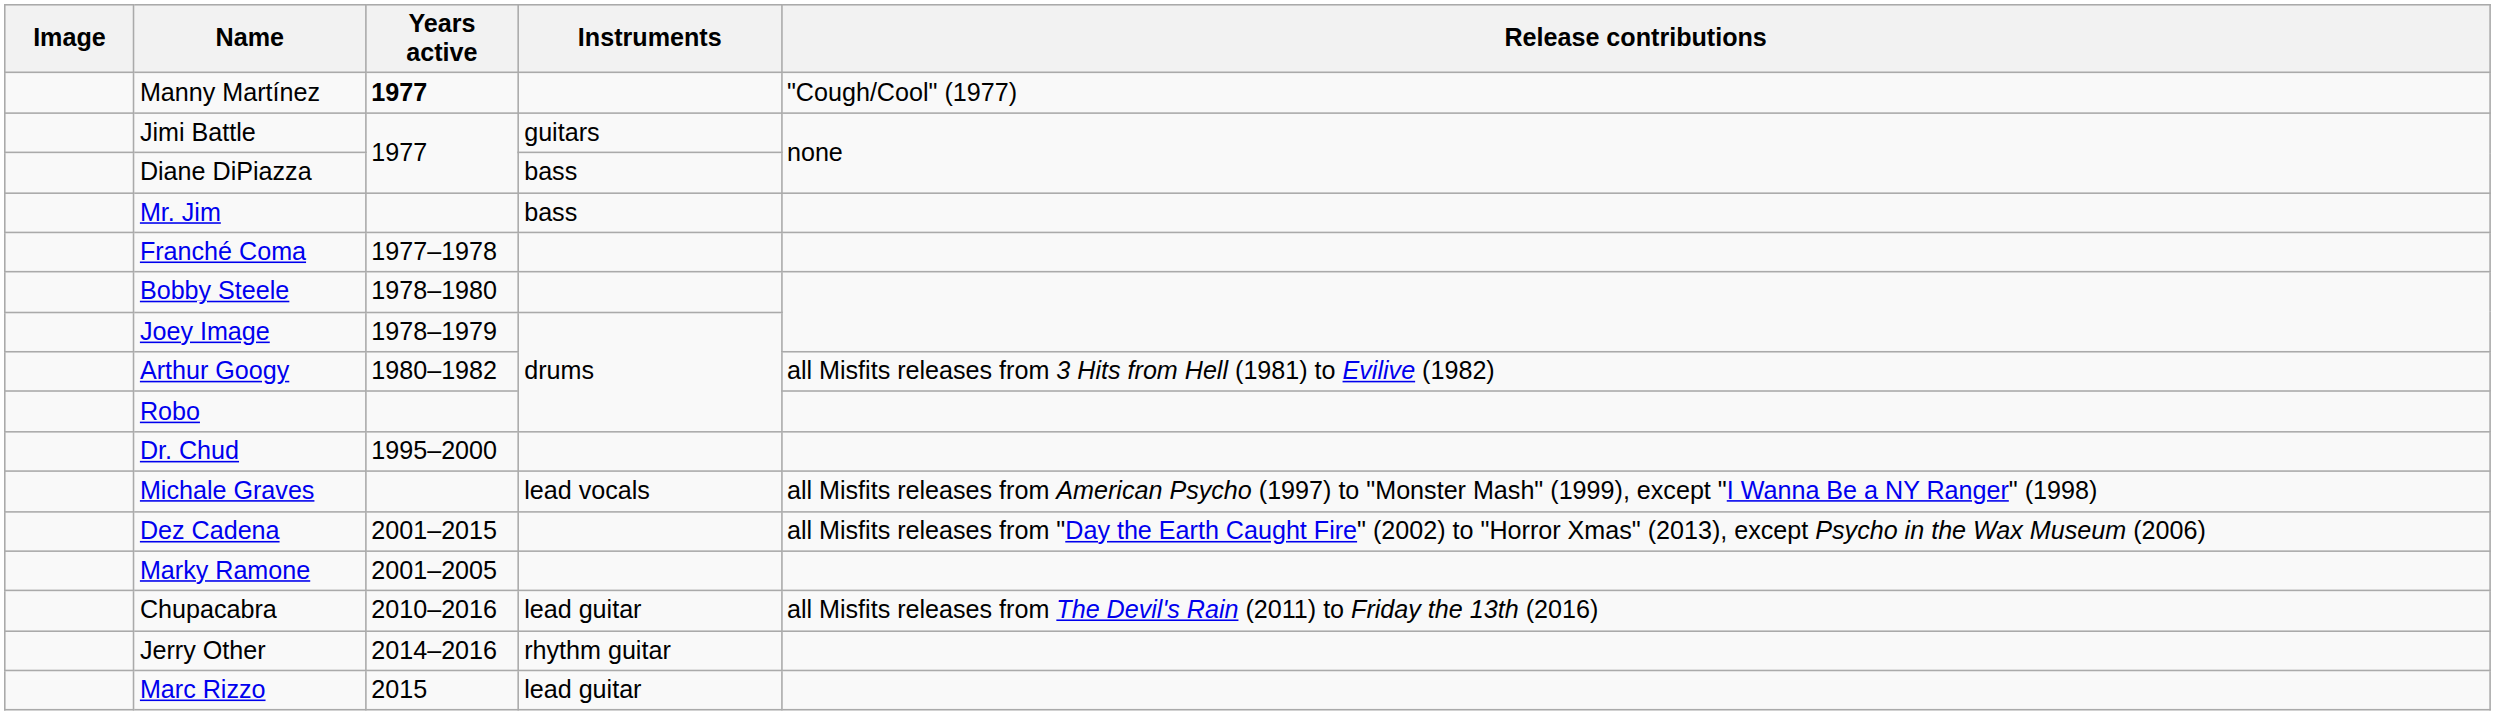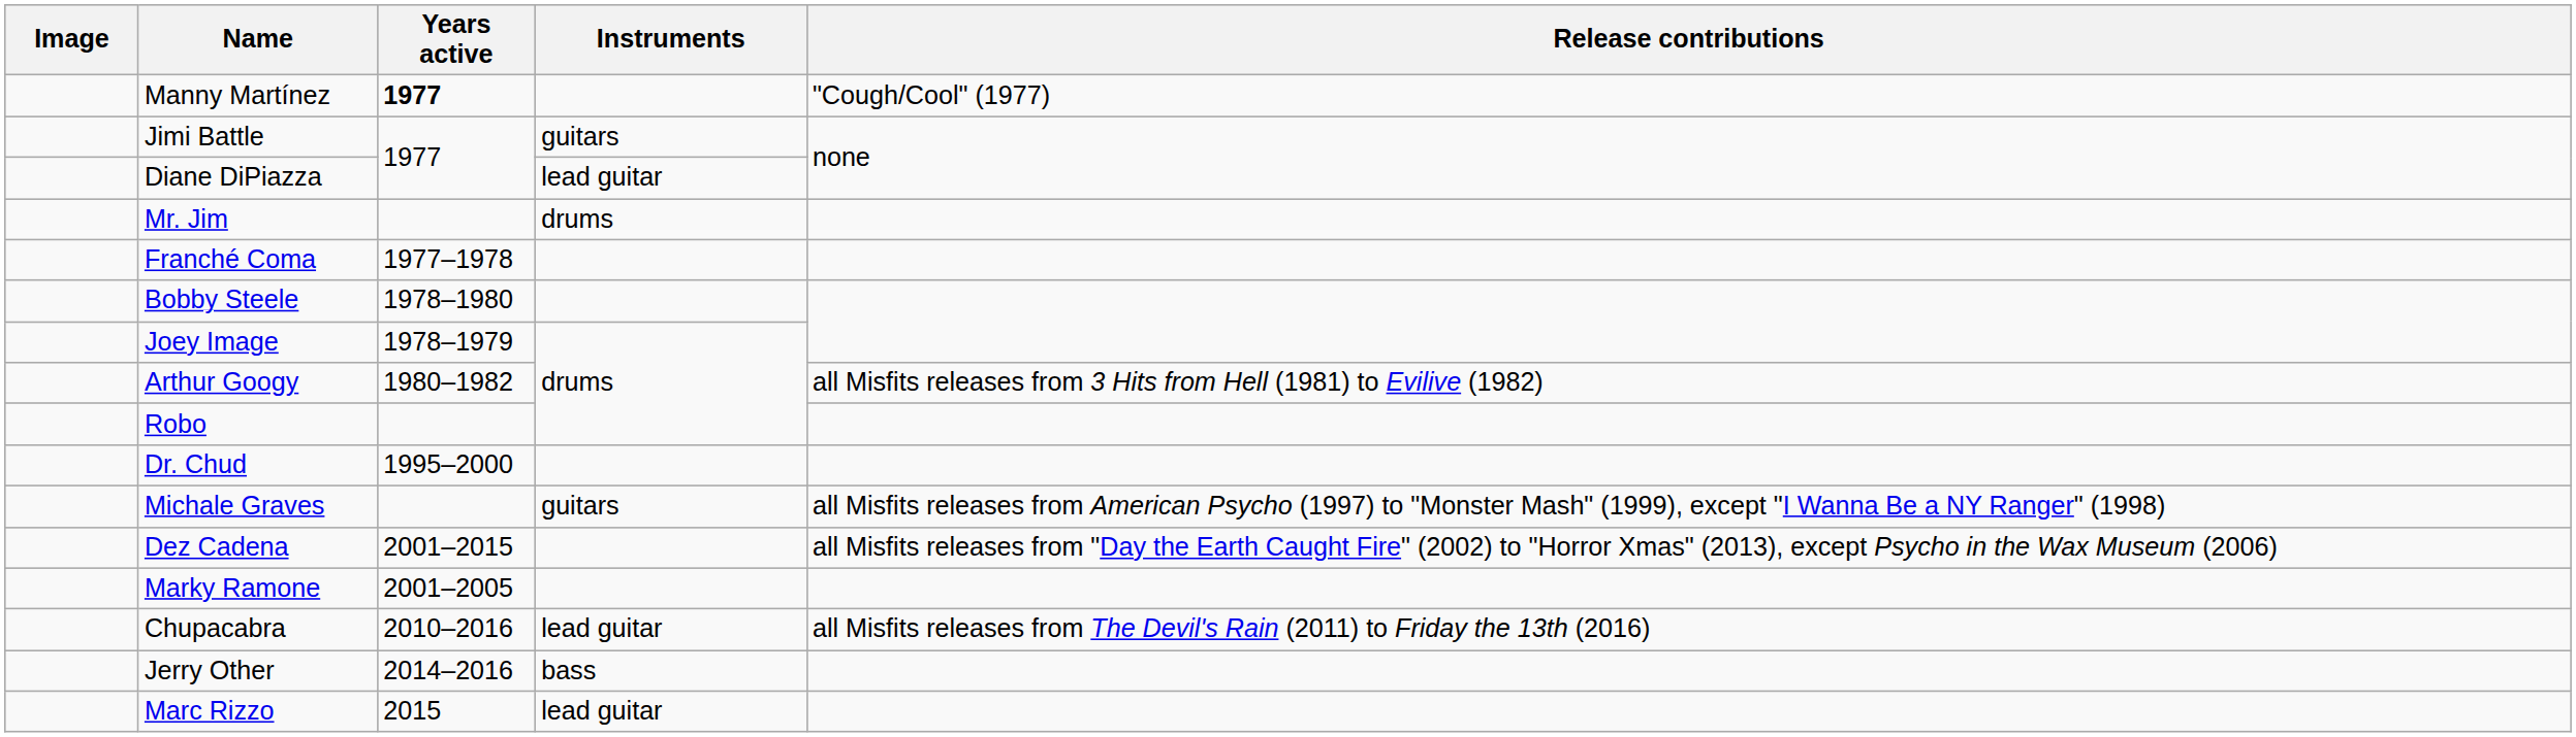Diane DiPiazza | Instruments: bass -> lead guitar
Mr. Jim | Instruments: bass -> drums
Michale Graves | Instruments: lead vocals -> guitars
Jerry Other | Instruments: rhythm guitar -> bass
